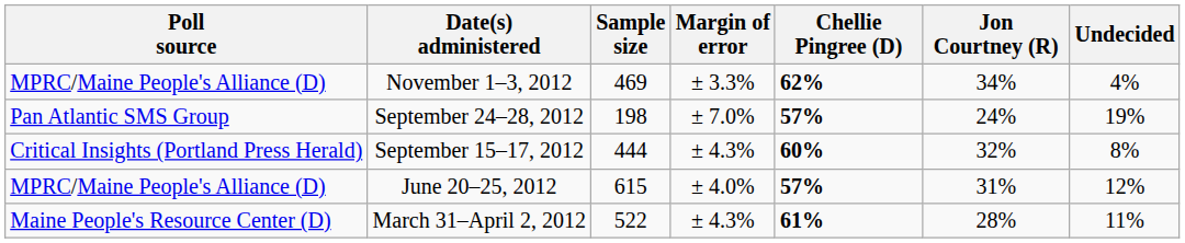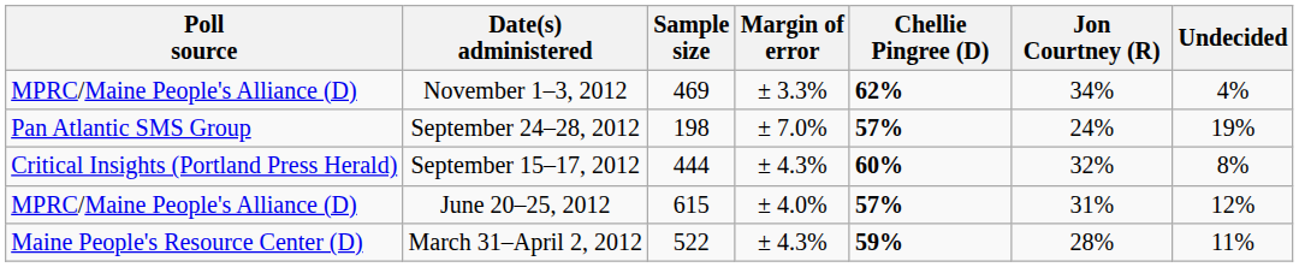March 31–April 2, 2012 | Chellie Pingree (D): 61% -> 59%
